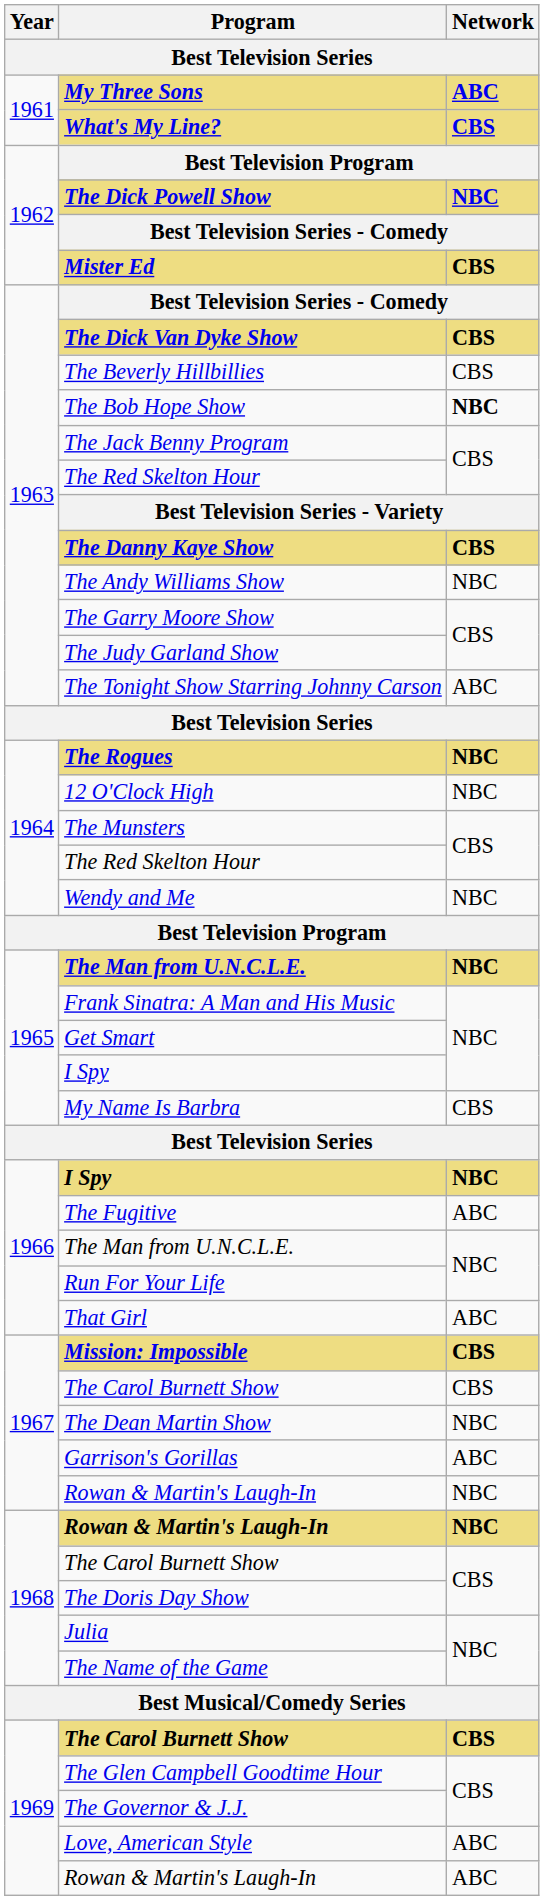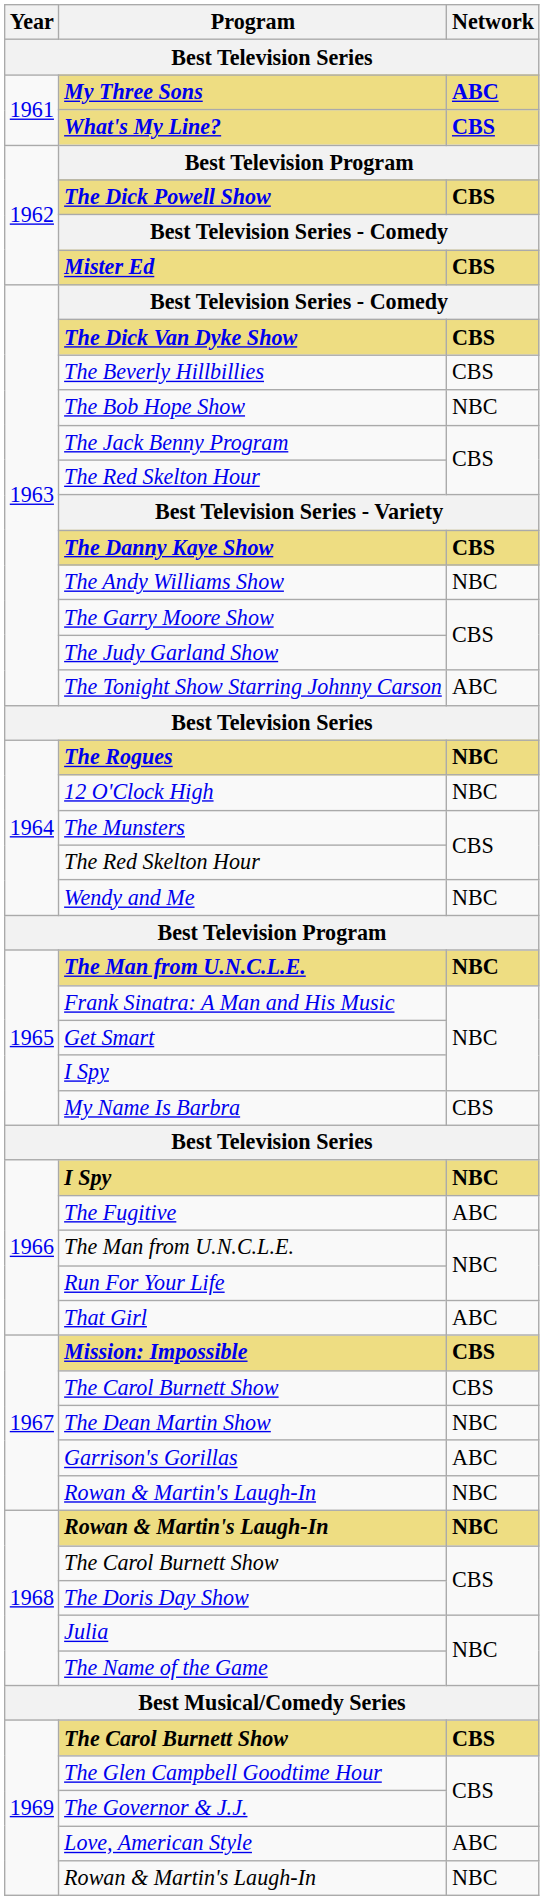The Dick Powell Show | Network / Best Television Series: NBC -> CBS
The Bob Hope Show | Network / Best Television Series: bold -> normal
1969 / Rowan & Martin's Laugh-In | Network / Best Television Series: ABC -> NBC
